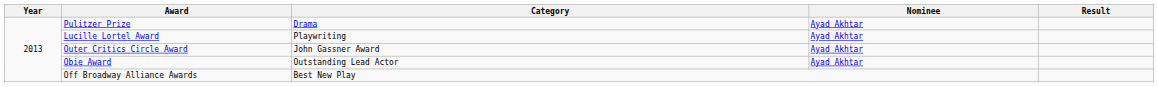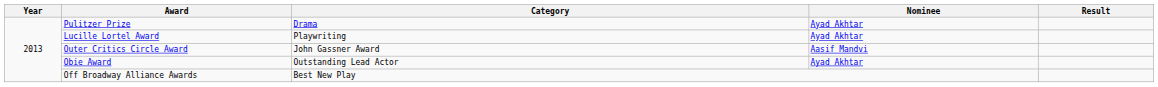Outer Critics Circle Award | Nominee: Ayad Akhtar -> Aasif Mandvi
